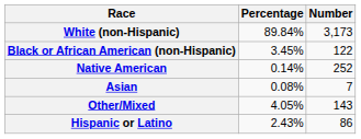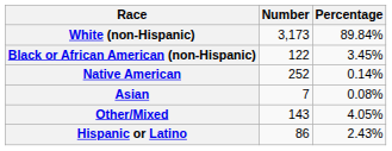columns swapped: Number <-> Percentage
